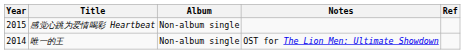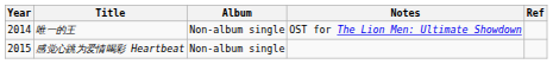rows swapped: 唯一的王 <-> 感觉心跳为爱情喝彩 Heartbeat
